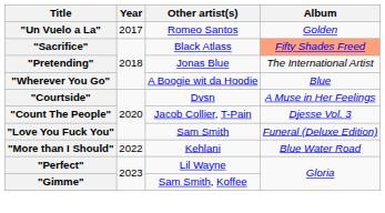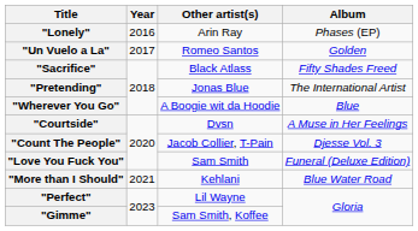+ row: "Lonely" | 2016 | Arin Ray | Phases (EP)
"Sacrifice" | Album: lightsalmon background -> no background
"More than I Should" | Year: 2022 -> 2021
